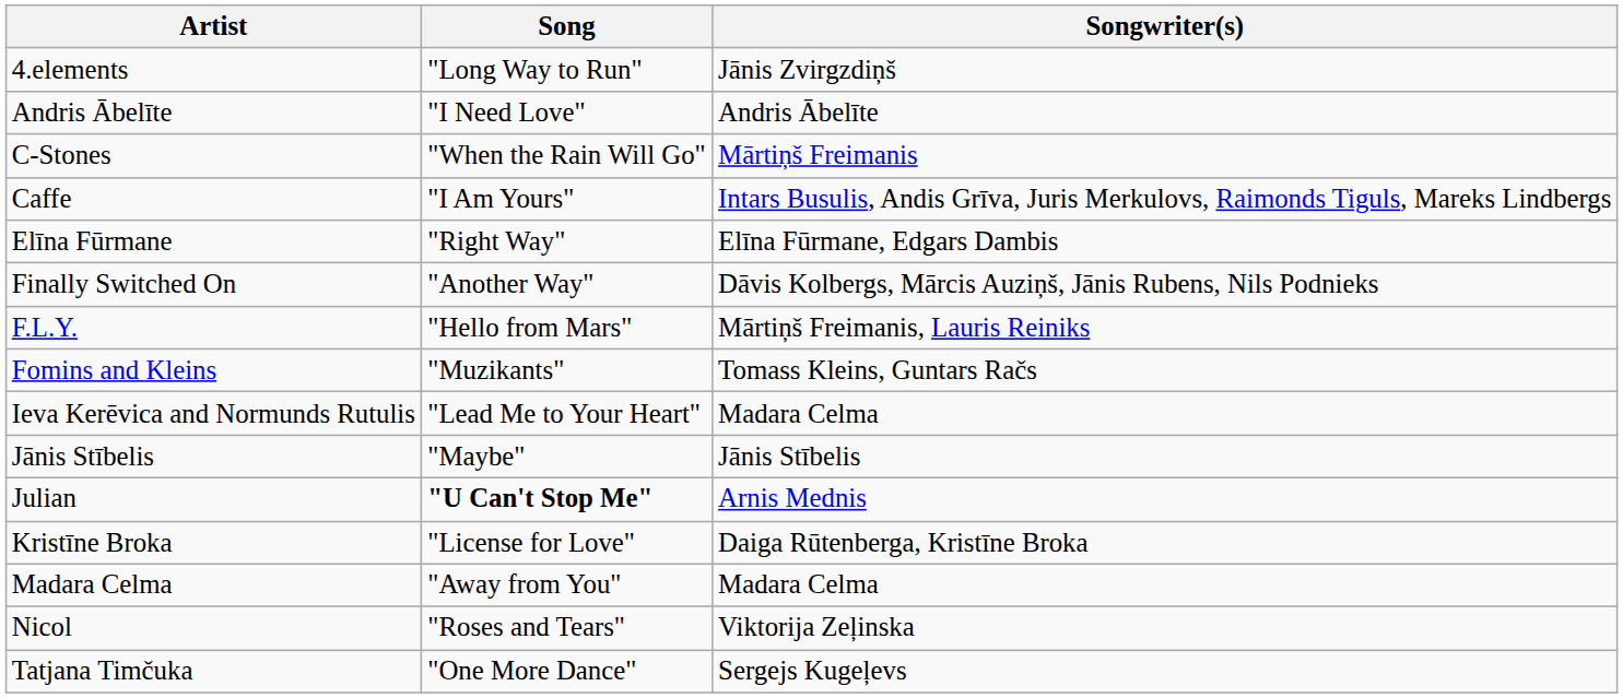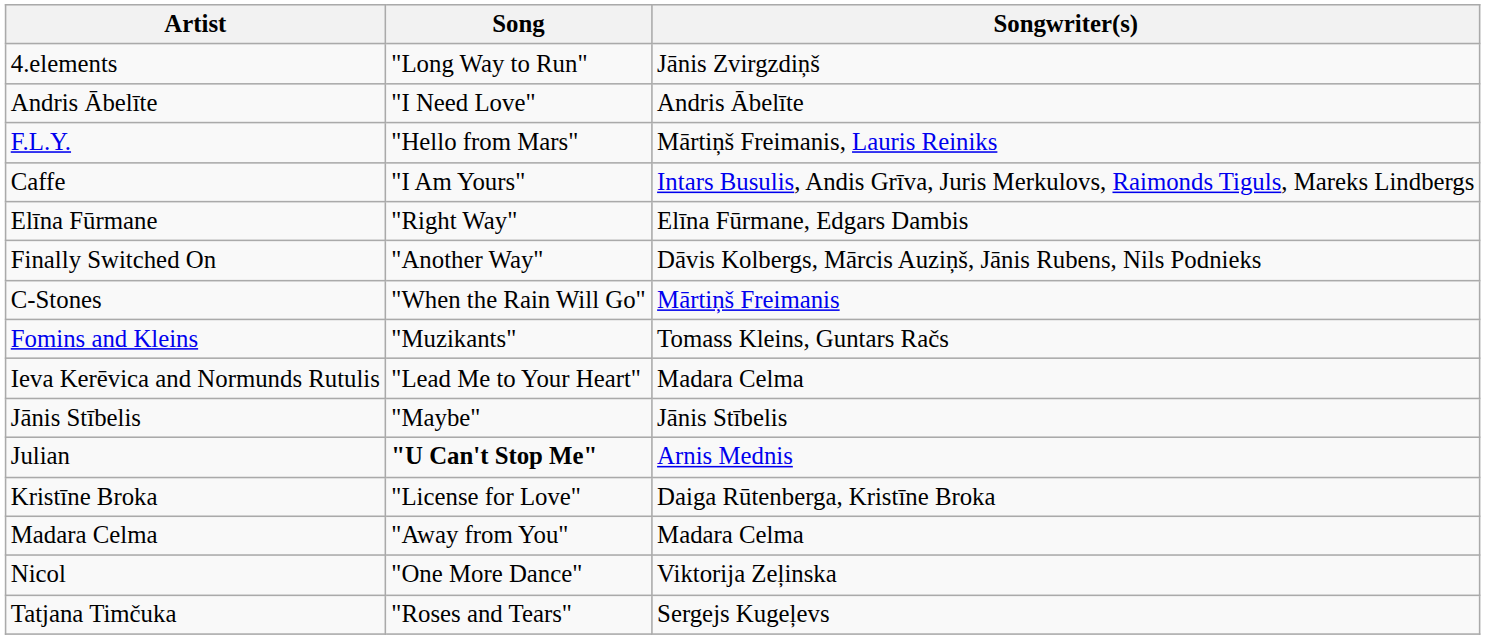rows swapped: C-Stones <-> F.L.Y.
Nicol | Song: "Roses and Tears" -> "One More Dance"
Tatjana Timčuka | Song: "One More Dance" -> "Roses and Tears"
